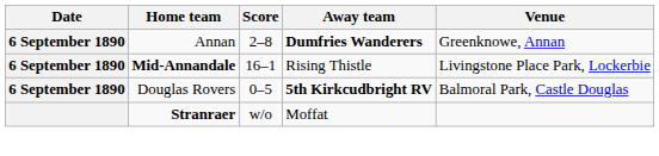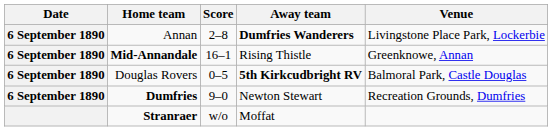Annan | Venue: Greenknowe, Annan -> Livingstone Place Park, Lockerbie
Mid-Annandale | Venue: Livingstone Place Park, Lockerbie -> Greenknowe, Annan
+ row: 6 September 1890 | Dumfries | 9–0 | Newton Stewart | Recreation Grounds, Dumfries
